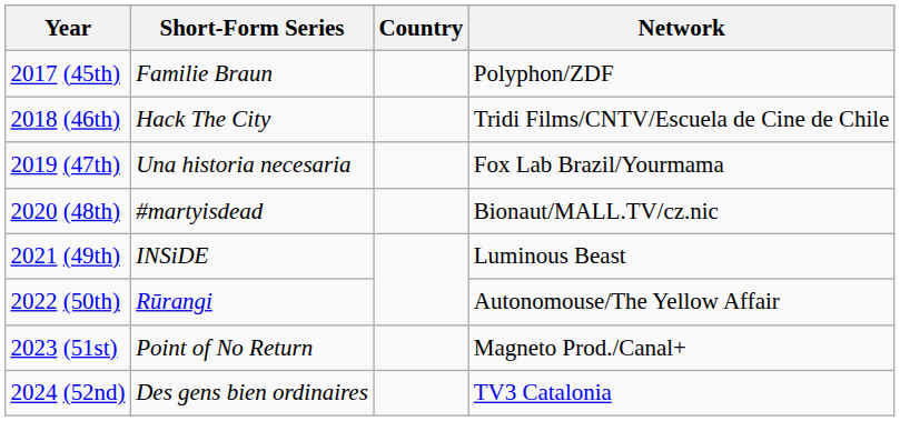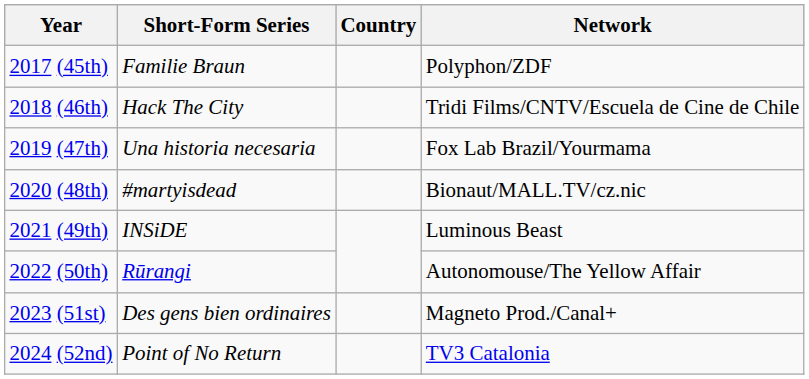2023 (51st) | Short-Form Series: Point of No Return -> Des gens bien ordinaires
2024 (52nd) | Short-Form Series: Des gens bien ordinaires -> Point of No Return
